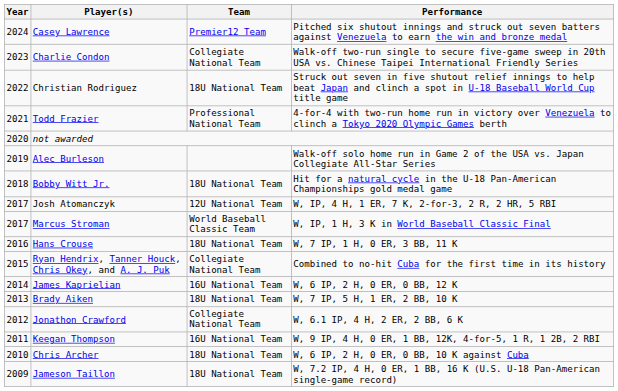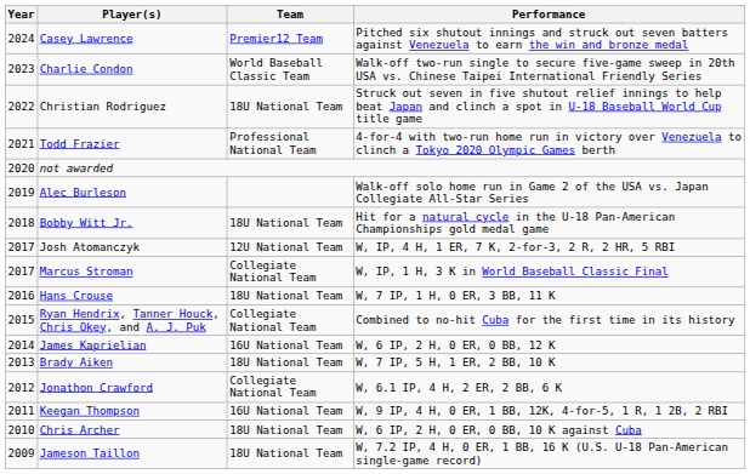Charlie Condon | Team: Collegiate National Team -> World Baseball Classic Team
Marcus Stroman | Team: World Baseball Classic Team -> Collegiate National Team
